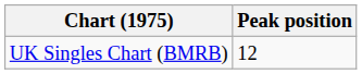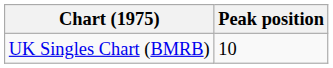UK Singles Chart (BMRB) | Peak position: 12 -> 10
